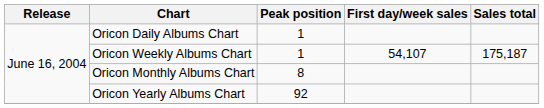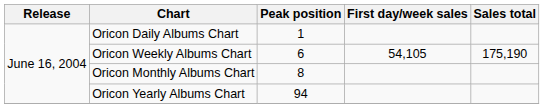Oricon Weekly Albums Chart | Peak position: 1 -> 6
Oricon Weekly Albums Chart | First day/week sales: 54,107 -> 54,105
Oricon Weekly Albums Chart | Sales total: 175,187 -> 175,190
Oricon Yearly Albums Chart | Peak position: 92 -> 94
